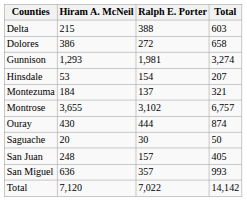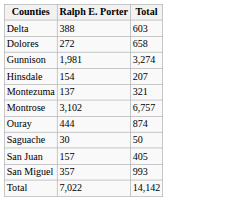- column: Hiram A. McNeil | 215 | 386 | 1,293 | 53 | 184 | 3,655 | 430 | 20 | 248 | 636 | 7,120
